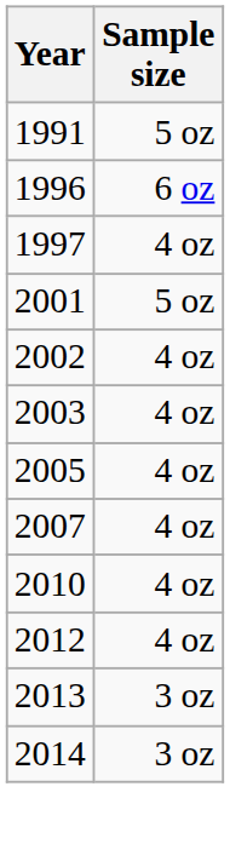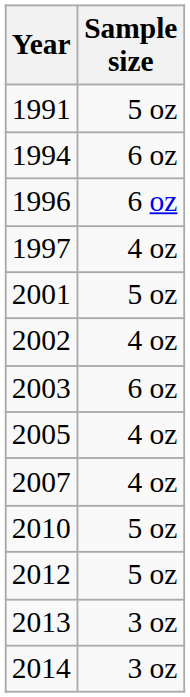+ row: 1994 | 6 oz
2003 | Sample size: 4 oz -> 6 oz
2010 | Sample size: 4 oz -> 5 oz
2012 | Sample size: 4 oz -> 5 oz
